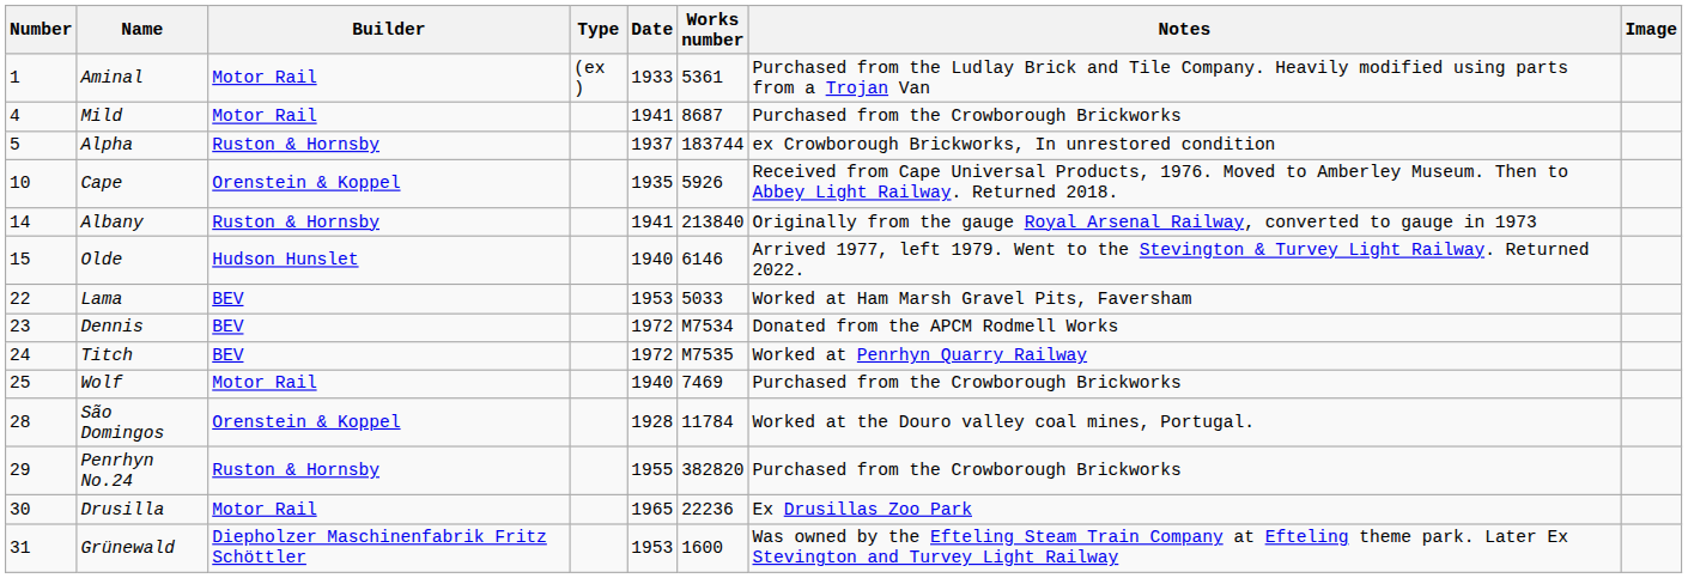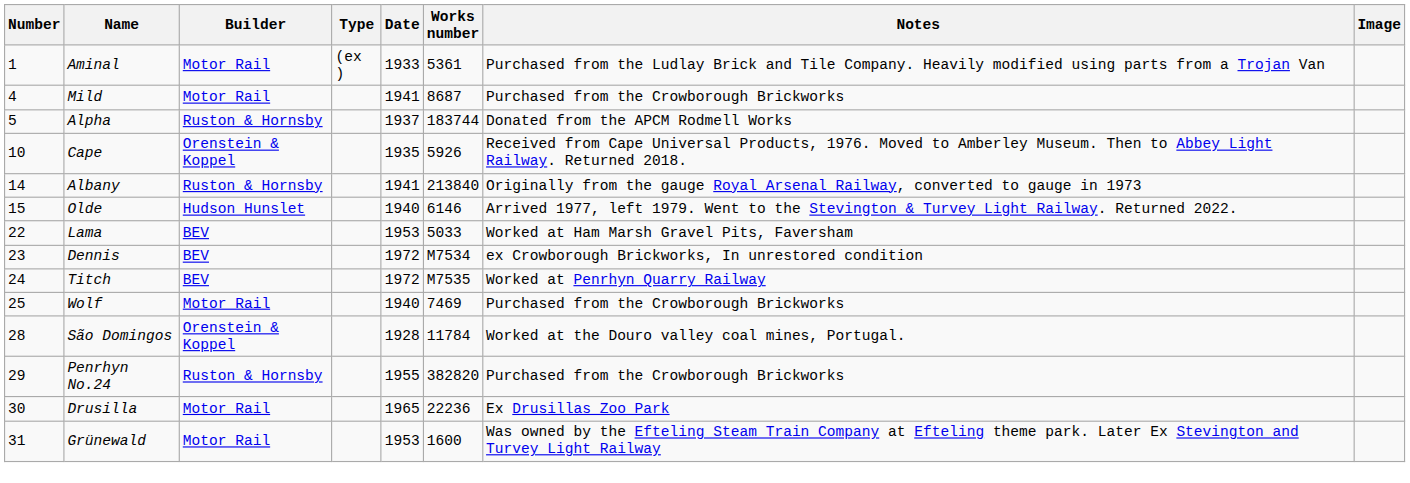Alpha | Notes: ex Crowborough Brickworks, In unrestored condition -> Donated from the APCM Rodmell Works
Dennis | Notes: Donated from the APCM Rodmell Works -> ex Crowborough Brickworks, In unrestored condition
Grünewald | Builder: Diepholzer Maschinenfabrik Fritz Schöttler -> Motor Rail
